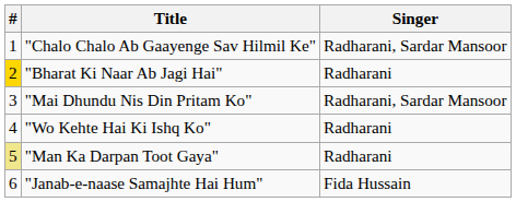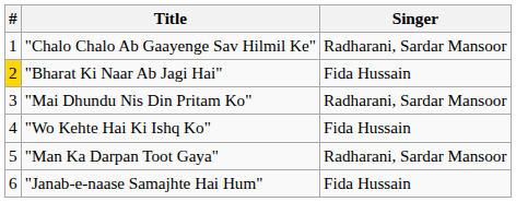"Bharat Ki Naar Ab Jagi Hai" | Singer: Radharani -> Fida Hussain
"Wo Kehte Hai Ki Ishq Ko" | Singer: Radharani -> Fida Hussain
"Man Ka Darpan Toot Gaya" | #: khaki background -> no background
"Man Ka Darpan Toot Gaya" | Singer: Radharani -> Radharani, Sardar Mansoor
